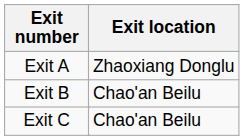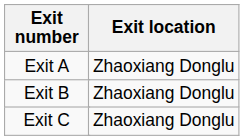Exit B | Exit location: Chao'an Beilu -> Zhaoxiang Donglu
Exit C | Exit location: Chao'an Beilu -> Zhaoxiang Donglu
